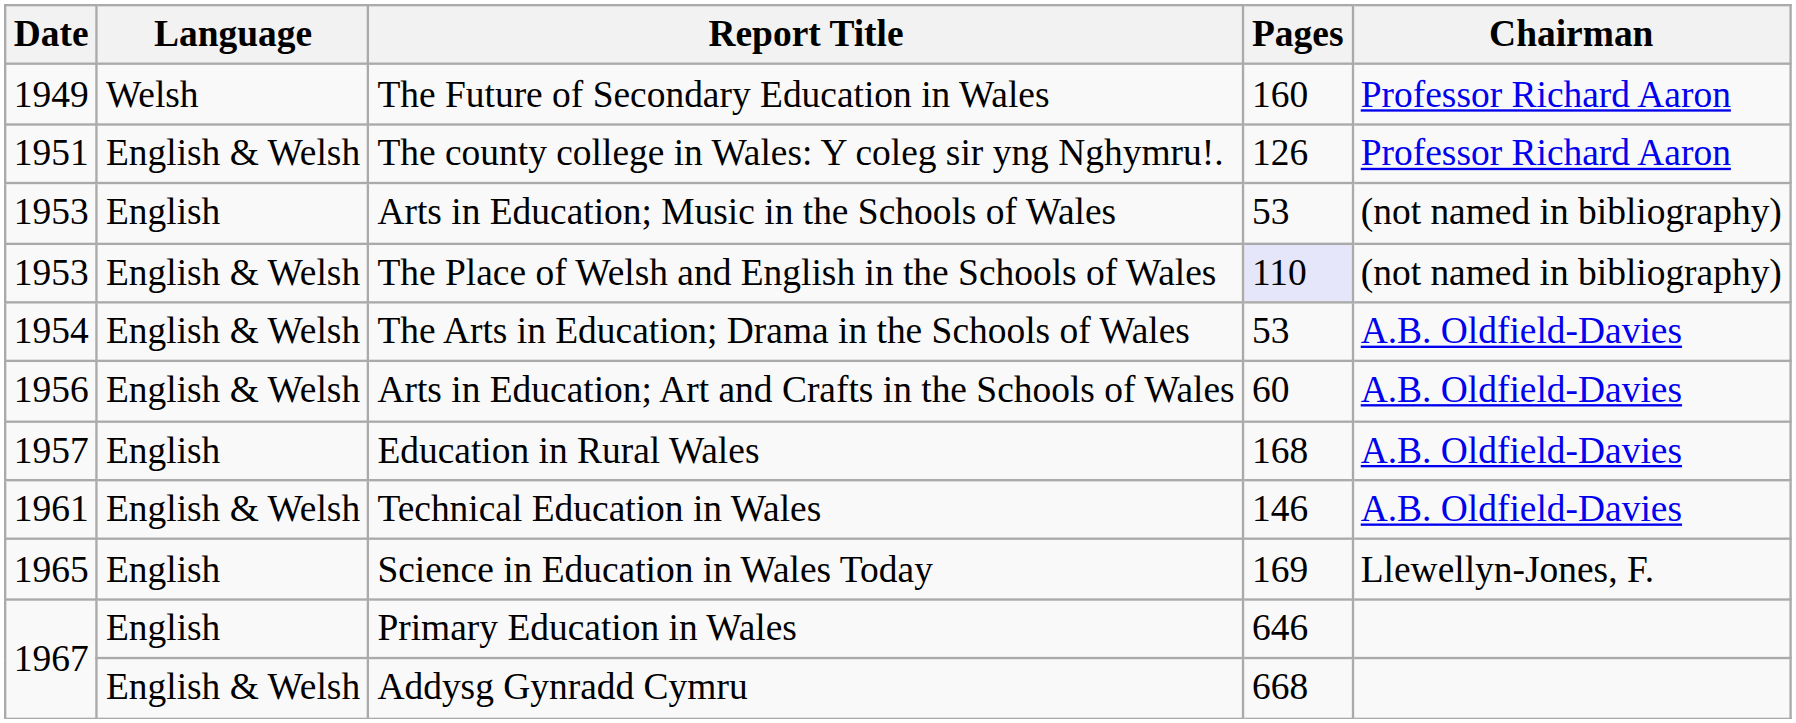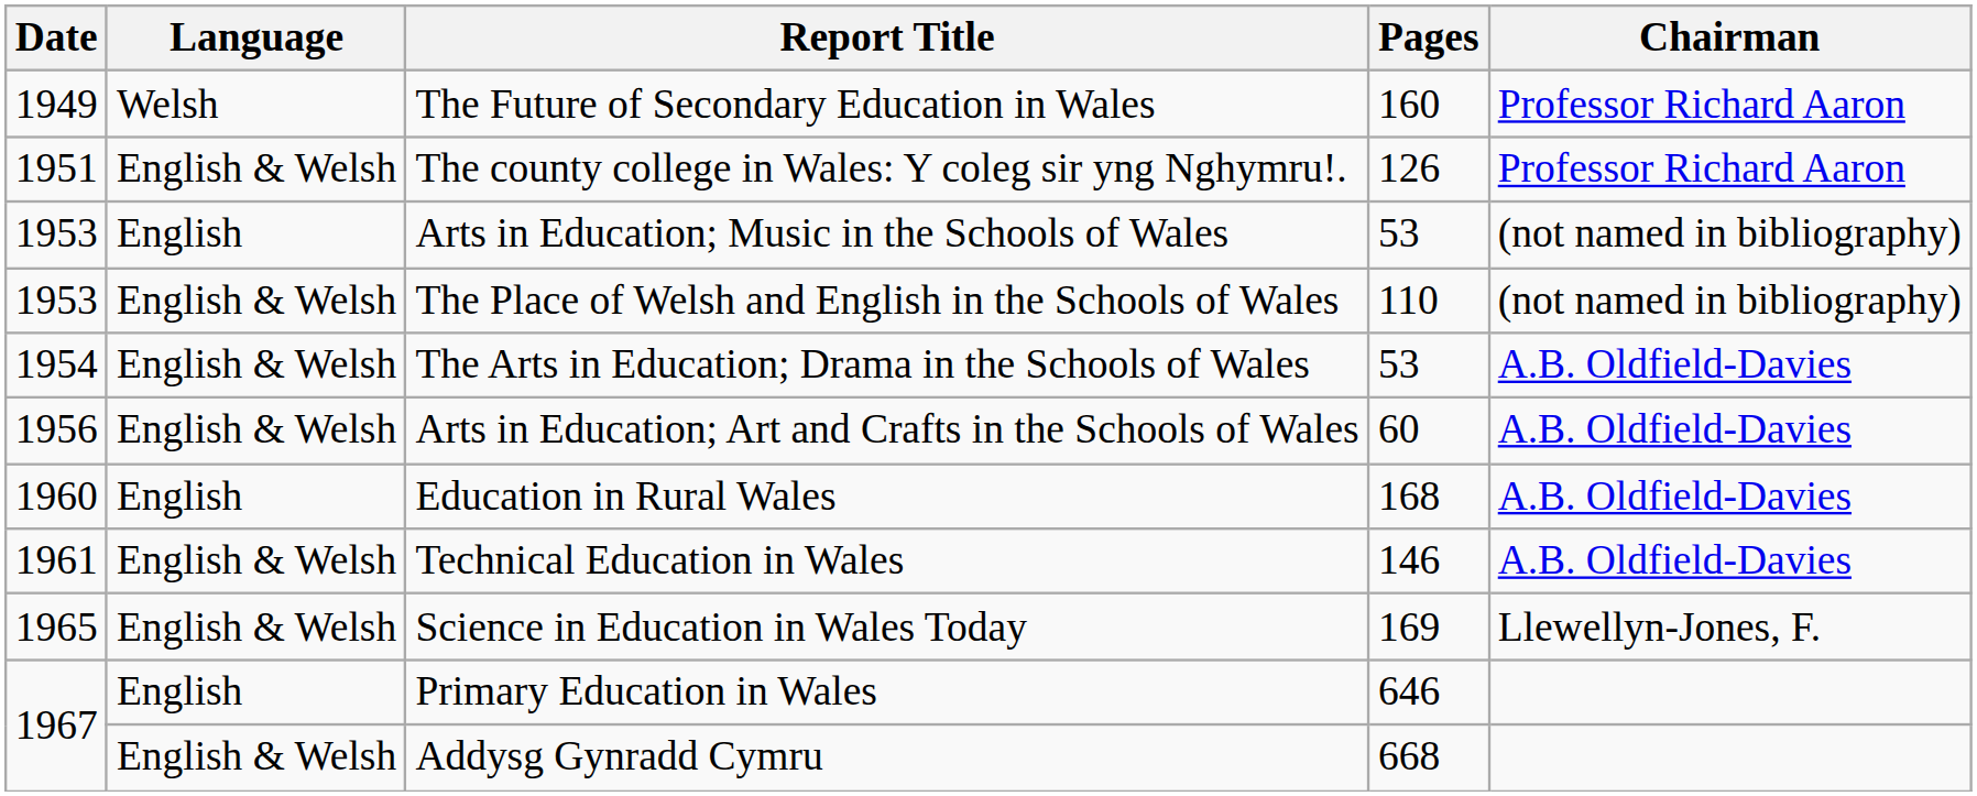The Place of Welsh and English in the Schools of Wales | Pages: lavender background -> no background
Education in Rural Wales | Date: 1957 -> 1960
Science in Education in Wales Today | Language: English -> English & Welsh
